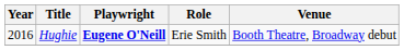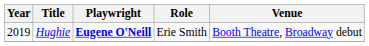Hughie | Year: 2016 -> 2019
